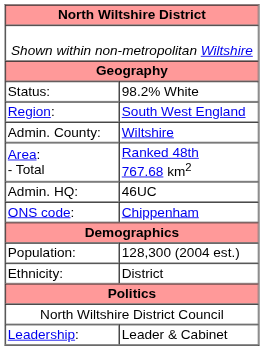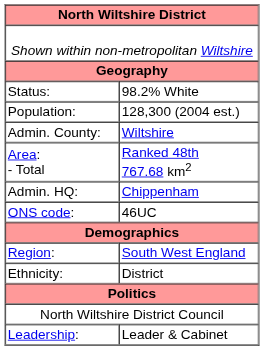rows swapped: Region: <-> Population:
Admin. HQ: | column 2: 46UC -> Chippenham
ONS code: | column 2: Chippenham -> 46UC
